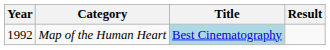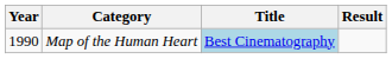Map of the Human Heart | Year: 1992 -> 1990
